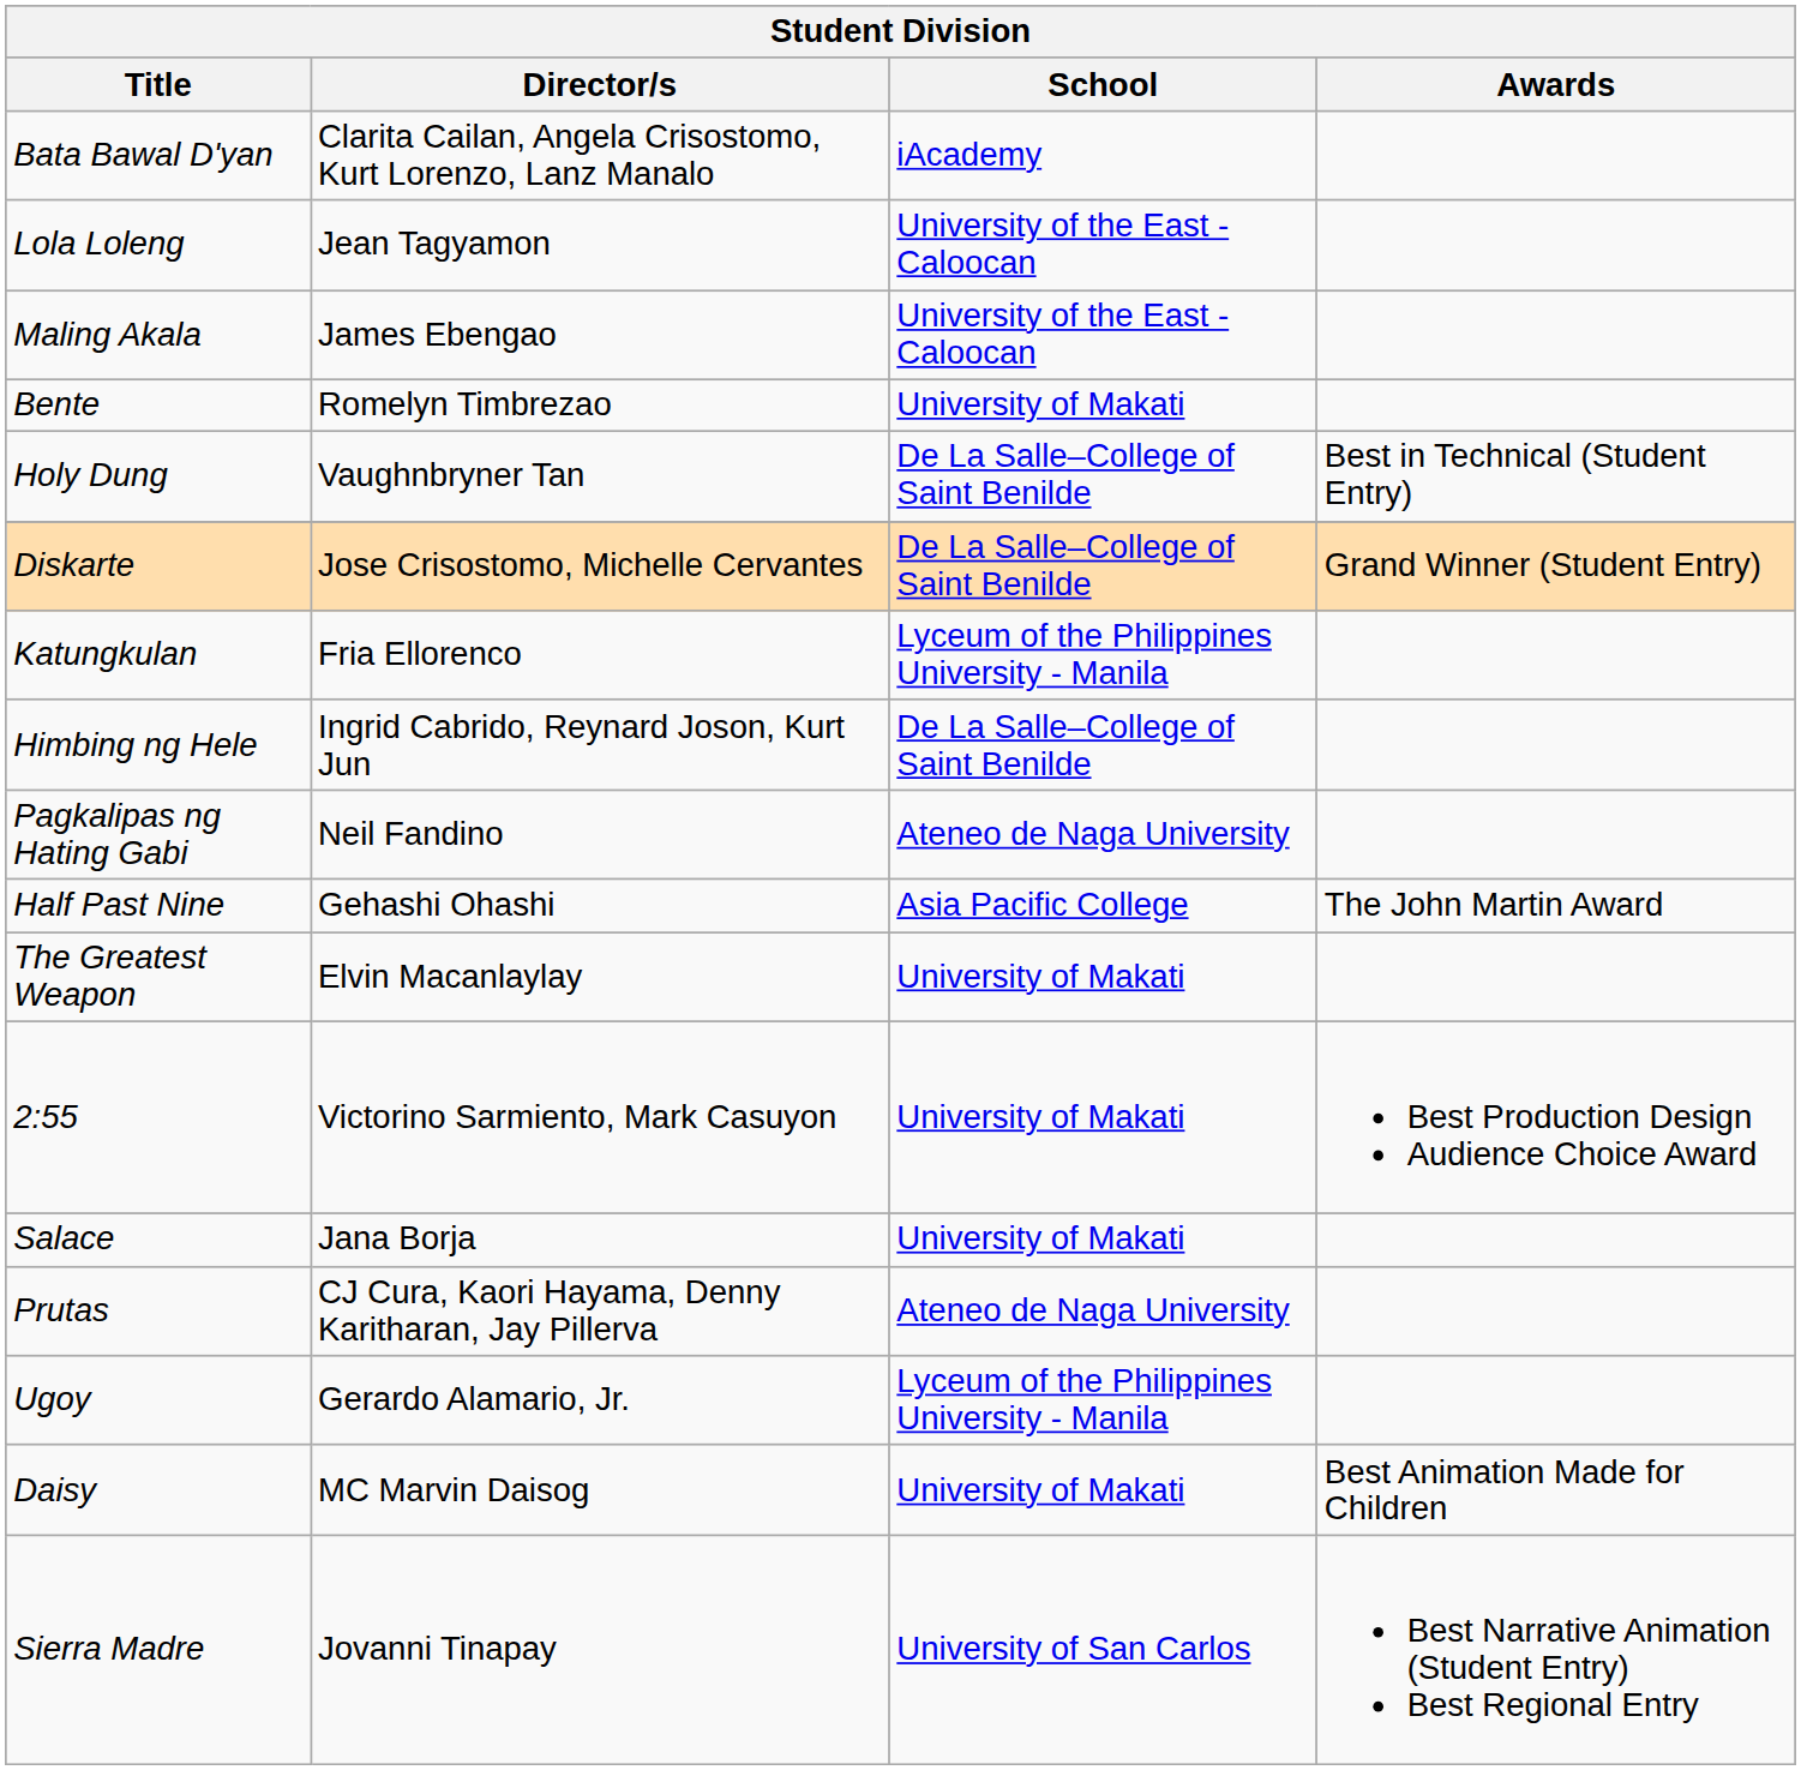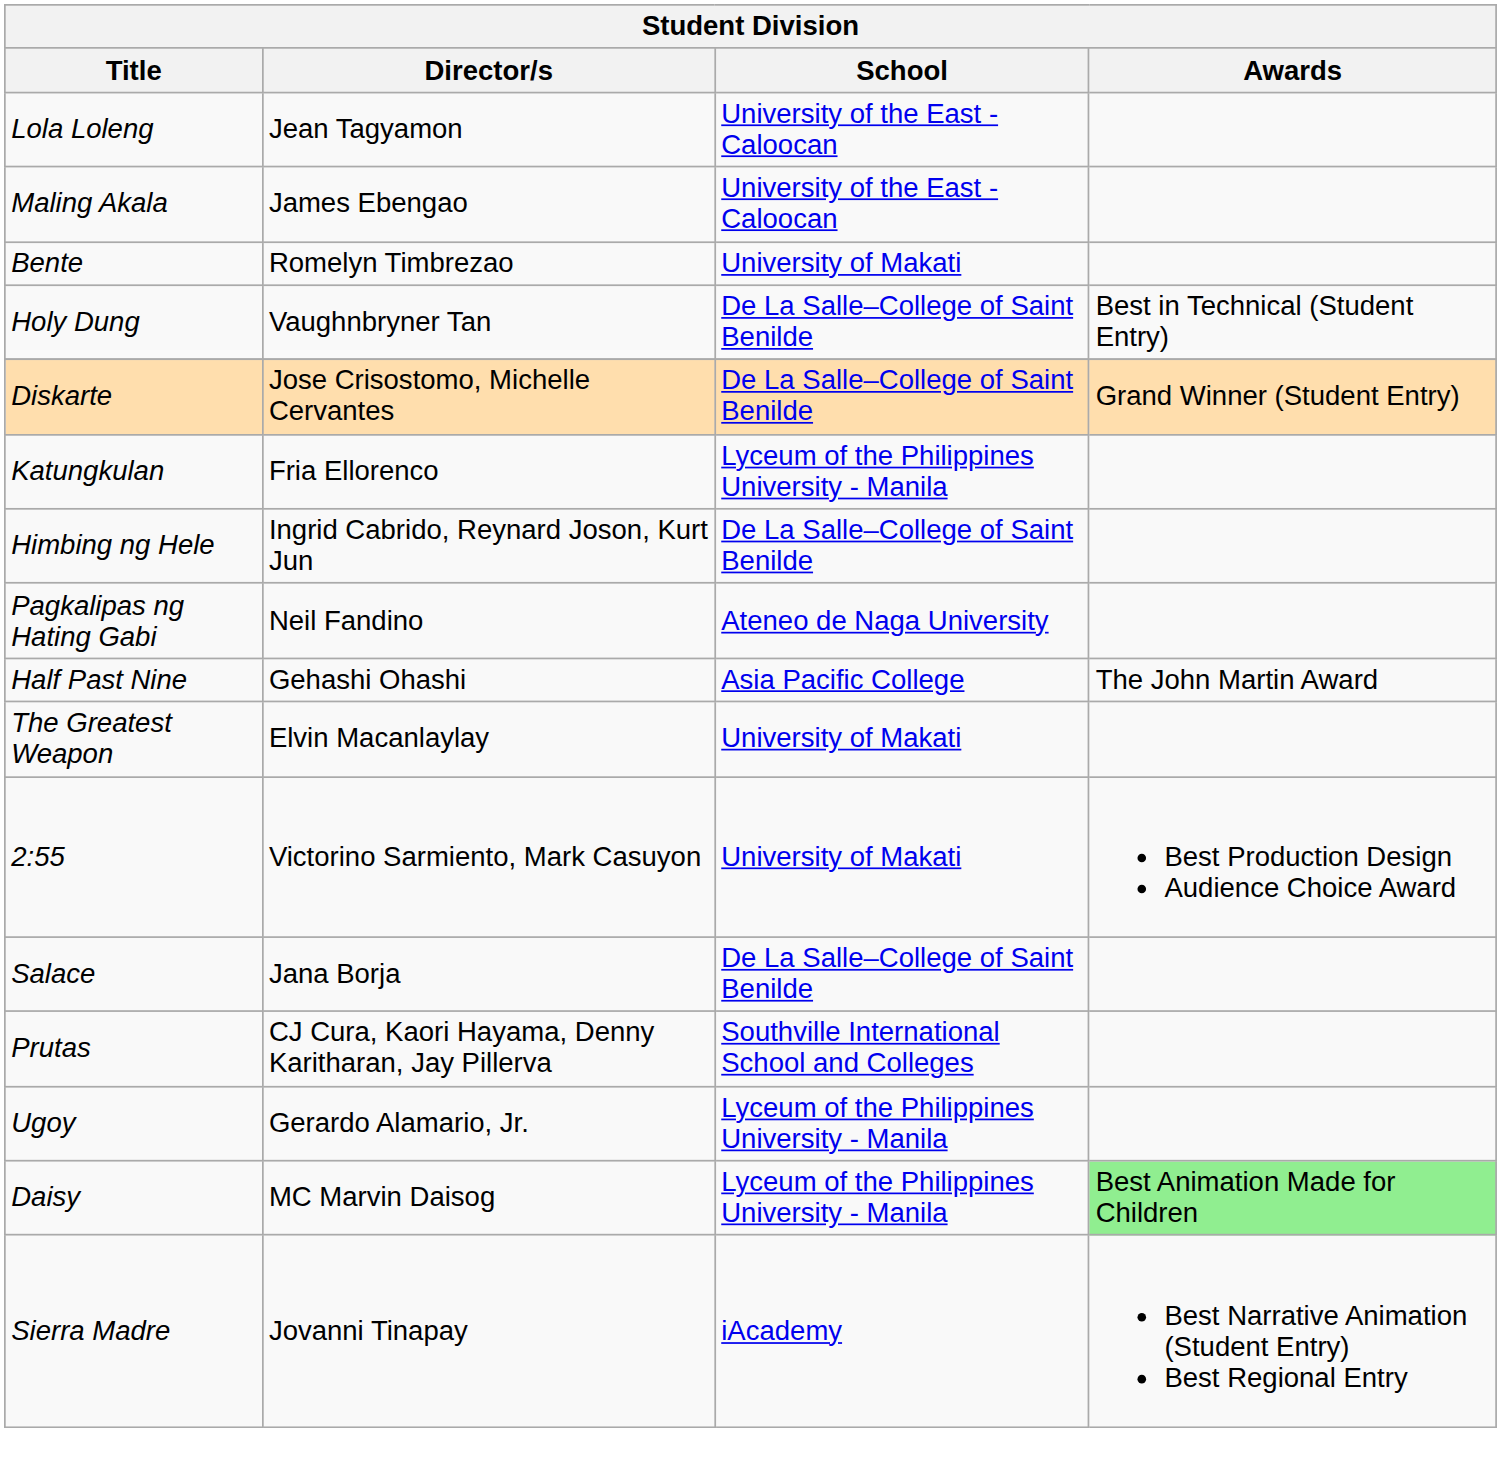- row: Bata Bawal D'yan | Clarita Cailan, Angela Crisostomo, Kurt Lorenzo, Lanz Manalo | iAcademy
Salace | School: University of Makati -> De La Salle–College of Saint Benilde
Prutas | School: Ateneo de Naga University -> Southville International School and Colleges
Daisy | School: University of Makati -> Lyceum of the Philippines University - Manila
Daisy | Awards: no background -> lightgreen background
Sierra Madre | School: University of San Carlos -> iAcademy
